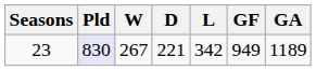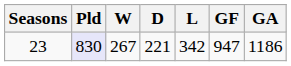23 | GF: 949 -> 947
23 | GA: 1189 -> 1186
